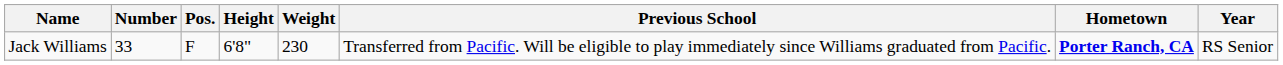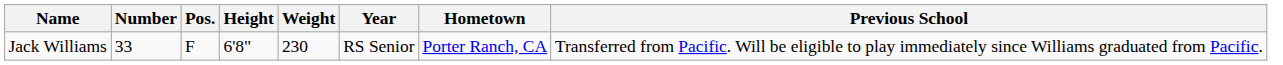columns swapped: Year <-> Previous School
Jack Williams | Hometown: bold -> normal
